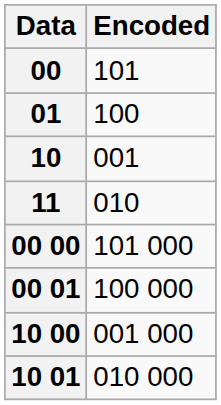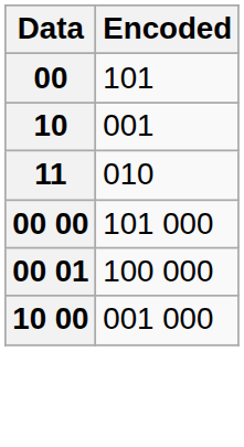- row: 01 | 100
- row: 10 01 | 010 000
